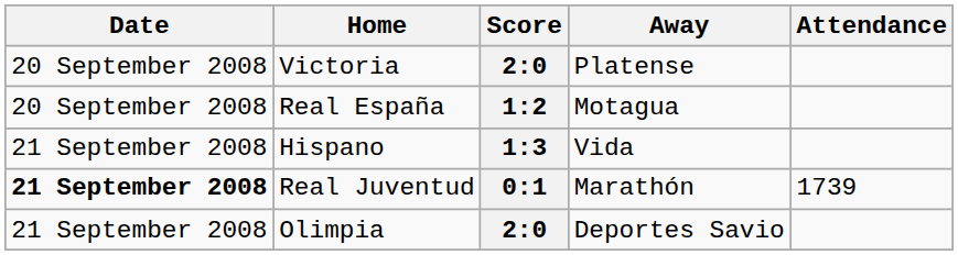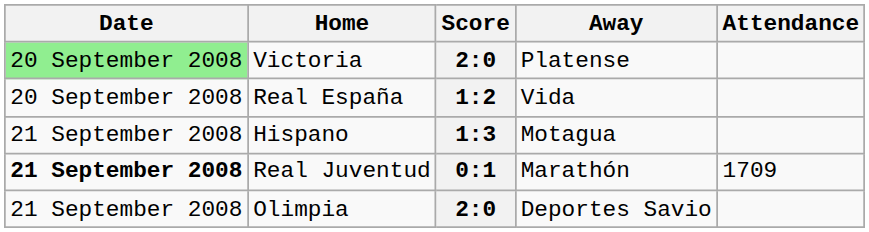Victoria | Date: no background -> lightgreen background
Real España | Away: Motagua -> Vida
Hispano | Away: Vida -> Motagua
Real Juventud | Attendance: 1739 -> 1709
